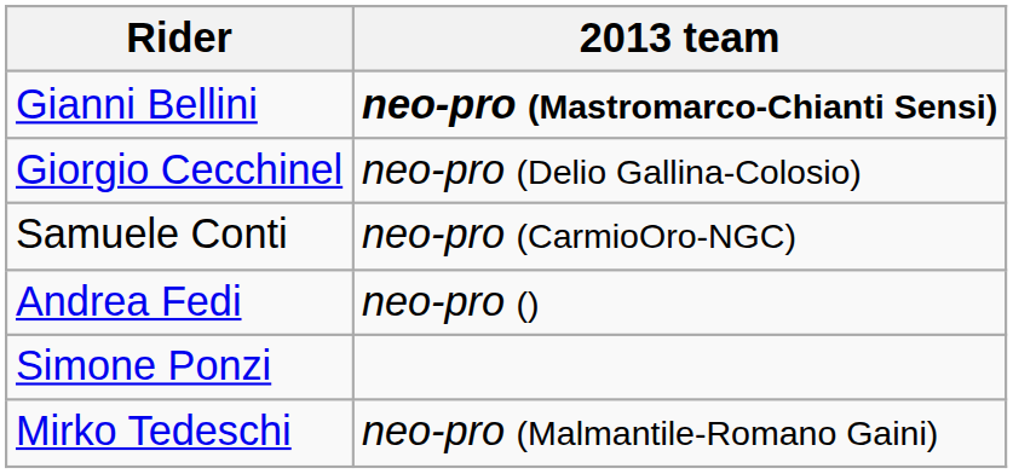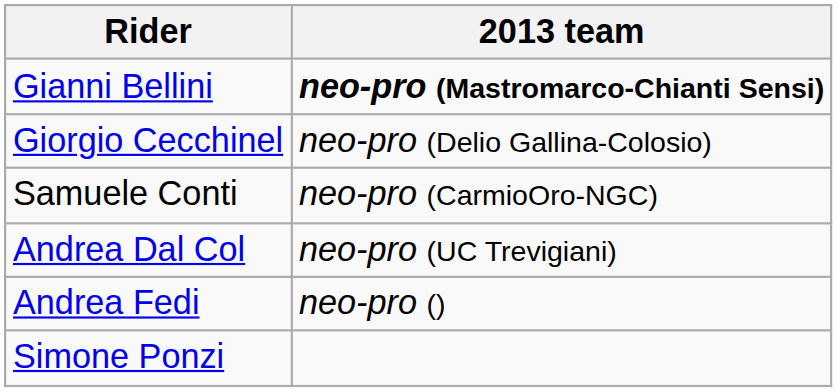+ row: Andrea Dal Col | neo-pro (UC Trevigiani)
- row: Mirko Tedeschi | neo-pro (Malmantile-Romano Gaini)
